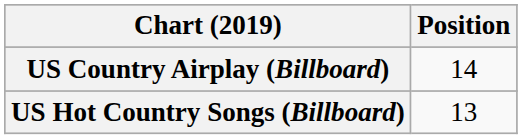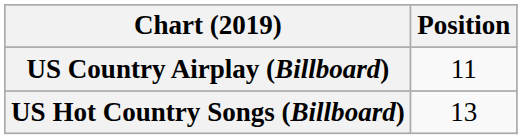US Country Airplay (Billboard) | Position: 14 -> 11
